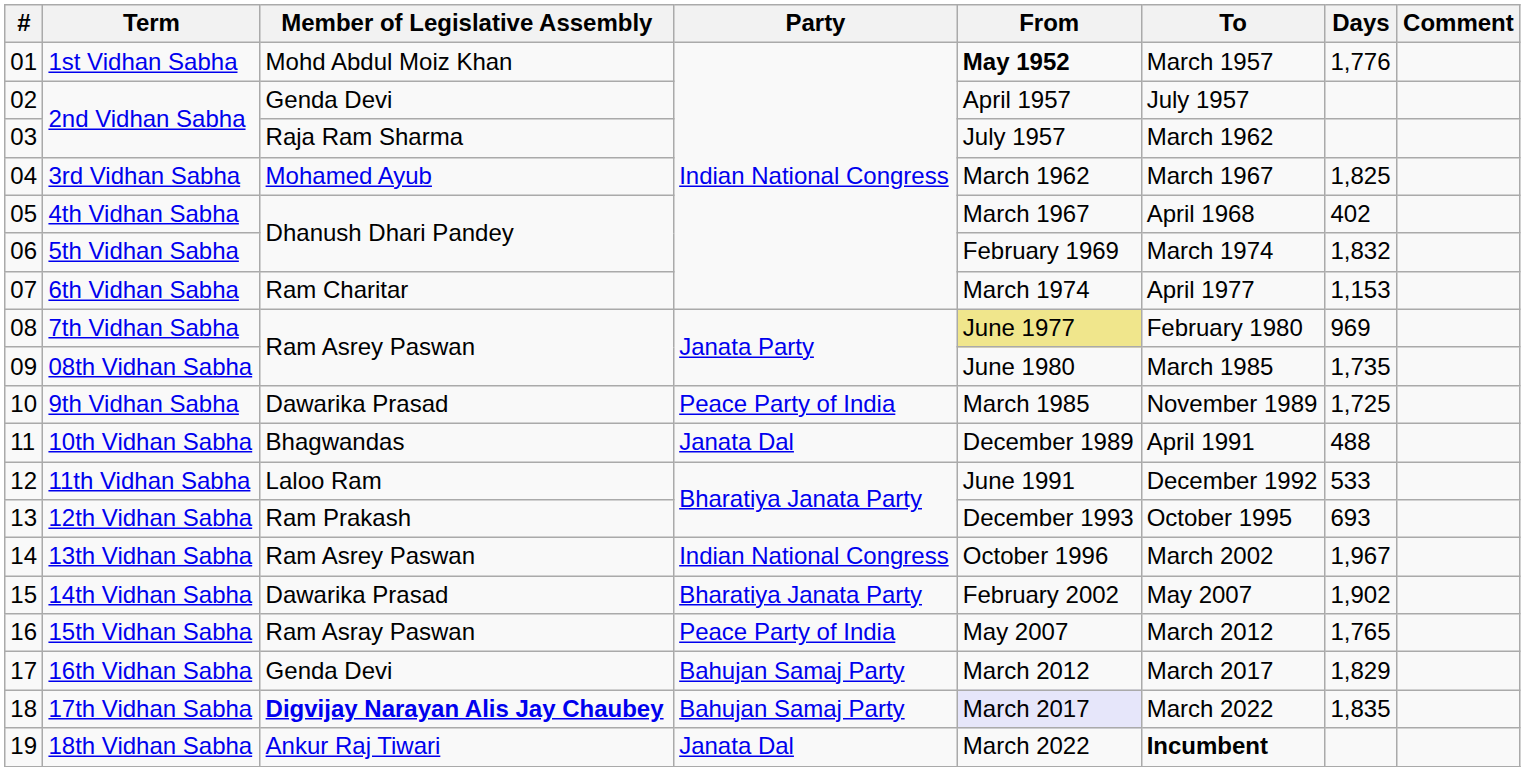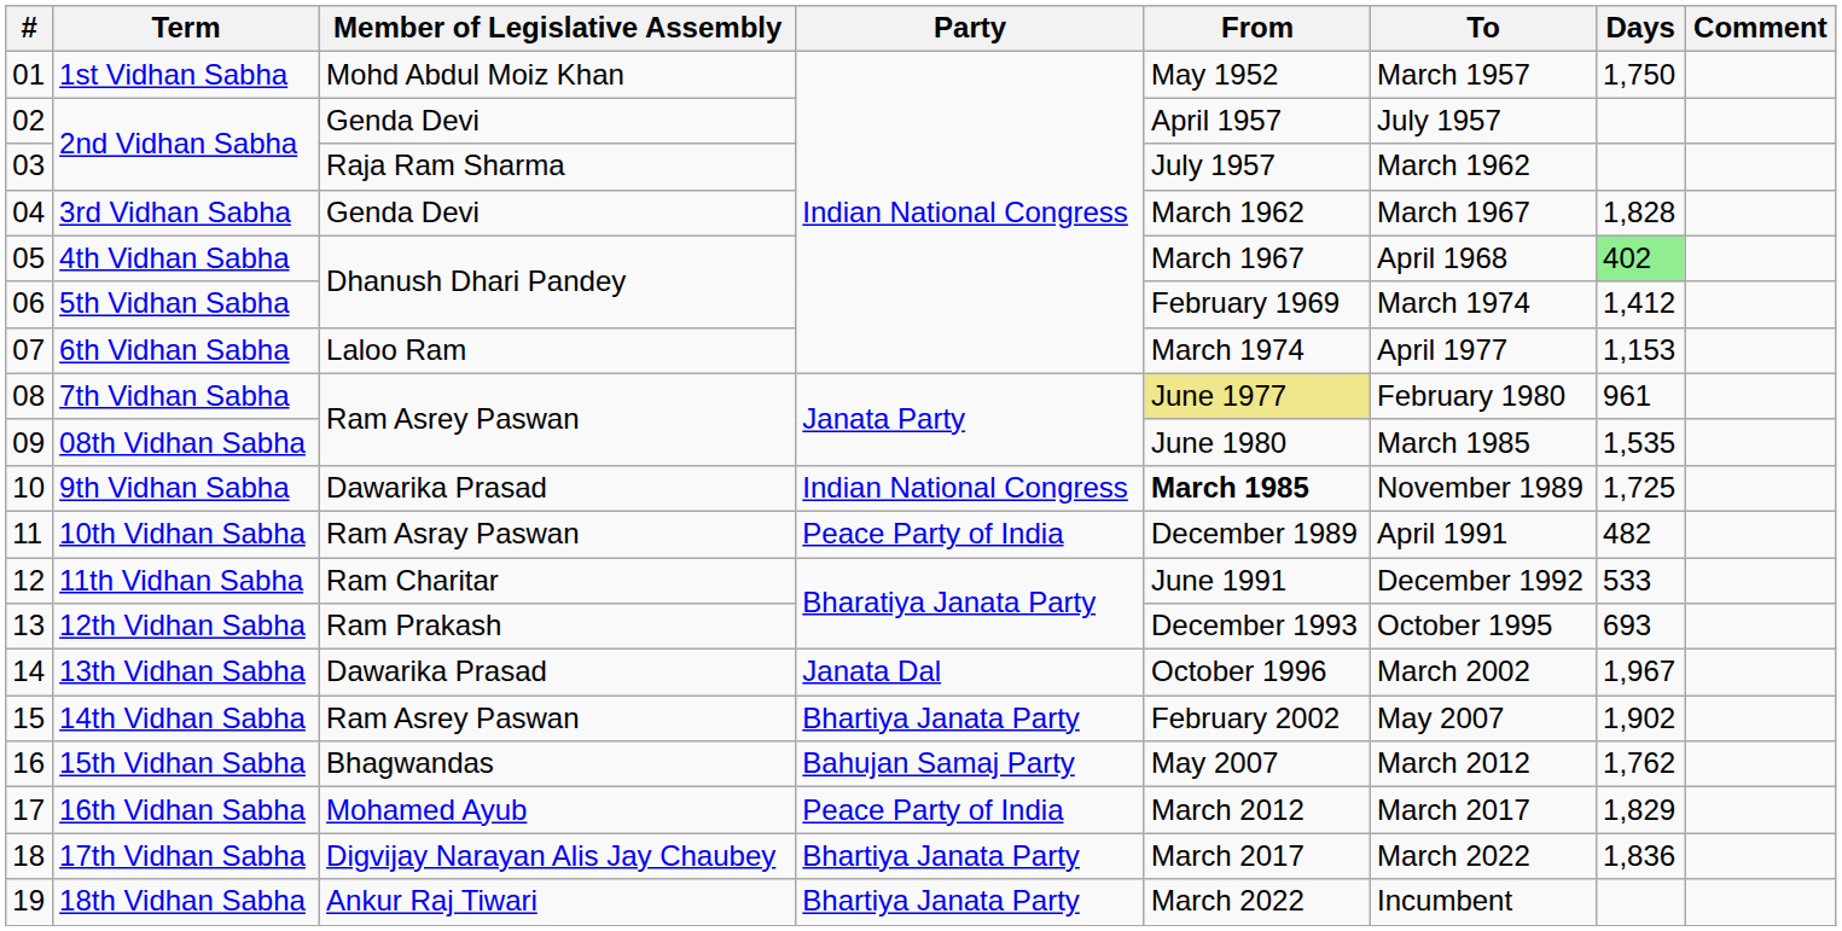1st Vidhan Sabha | From: bold -> normal
1st Vidhan Sabha | Days: 1,776 -> 1,750
3rd Vidhan Sabha | Member of Legislative Assembly: Mohamed Ayub -> Genda Devi
3rd Vidhan Sabha | Days: 1,825 -> 1,828
4th Vidhan Sabha | Days: no background -> lightgreen background
5th Vidhan Sabha | Days: 1,832 -> 1,412
6th Vidhan Sabha | Member of Legislative Assembly: Ram Charitar -> Laloo Ram
7th Vidhan Sabha | Days: 969 -> 961
08th Vidhan Sabha | Days: 1,735 -> 1,535
9th Vidhan Sabha | Party: Peace Party of India -> Indian National Congress
9th Vidhan Sabha | From: normal -> bold
10th Vidhan Sabha | Member of Legislative Assembly: Bhagwandas -> Ram Asray Paswan
10th Vidhan Sabha | Party: Janata Dal -> Peace Party of India
10th Vidhan Sabha | Days: 488 -> 482
11th Vidhan Sabha | Member of Legislative Assembly: Laloo Ram -> Ram Charitar
13th Vidhan Sabha | Member of Legislative Assembly: Ram Asrey Paswan -> Dawarika Prasad
13th Vidhan Sabha | Party: Indian National Congress -> Janata Dal
14th Vidhan Sabha | Member of Legislative Assembly: Dawarika Prasad -> Ram Asrey Paswan
14th Vidhan Sabha | Party: Bharatiya Janata Party -> Bhartiya Janata Party
15th Vidhan Sabha | Member of Legislative Assembly: Ram Asray Paswan -> Bhagwandas
15th Vidhan Sabha | Party: Peace Party of India -> Bahujan Samaj Party
15th Vidhan Sabha | Days: 1,765 -> 1,762
16th Vidhan Sabha | Member of Legislative Assembly: Genda Devi -> Mohamed Ayub
16th Vidhan Sabha | Party: Bahujan Samaj Party -> Peace Party of India
17th Vidhan Sabha | Member of Legislative Assembly: bold -> normal
17th Vidhan Sabha | Party: Bahujan Samaj Party -> Bhartiya Janata Party
17th Vidhan Sabha | From: lavender background -> no background
17th Vidhan Sabha | Days: 1,835 -> 1,836
18th Vidhan Sabha | Party: Janata Dal -> Bhartiya Janata Party
18th Vidhan Sabha | To: bold -> normal
